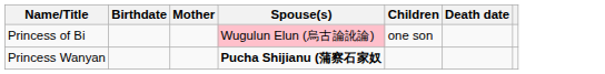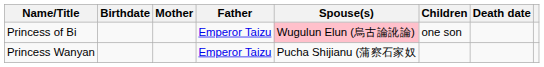+ column: Father | Emperor Taizu | Emperor Taizu
Princess Wanyan | Spouse(s): bold -> normal
